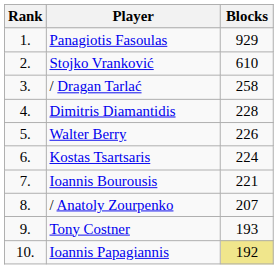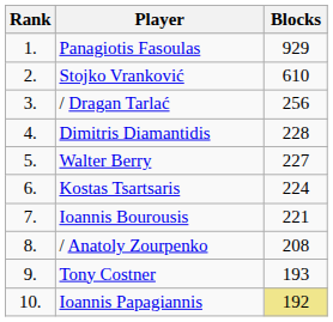/ Dragan Tarlać | Blocks: 258 -> 256
Walter Berry | Blocks: 226 -> 227
/ Anatoly Zourpenko | Blocks: 207 -> 208
